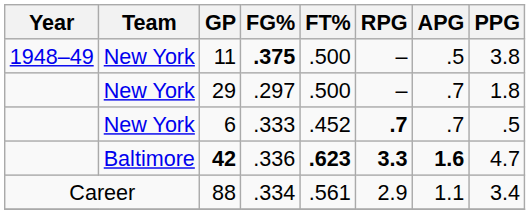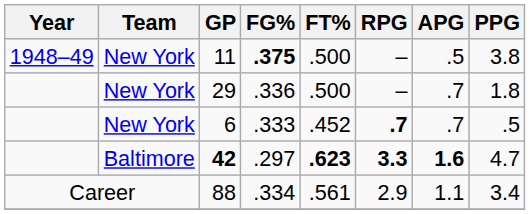29 | FG%: .297 -> .336
42 | FG%: .336 -> .297
